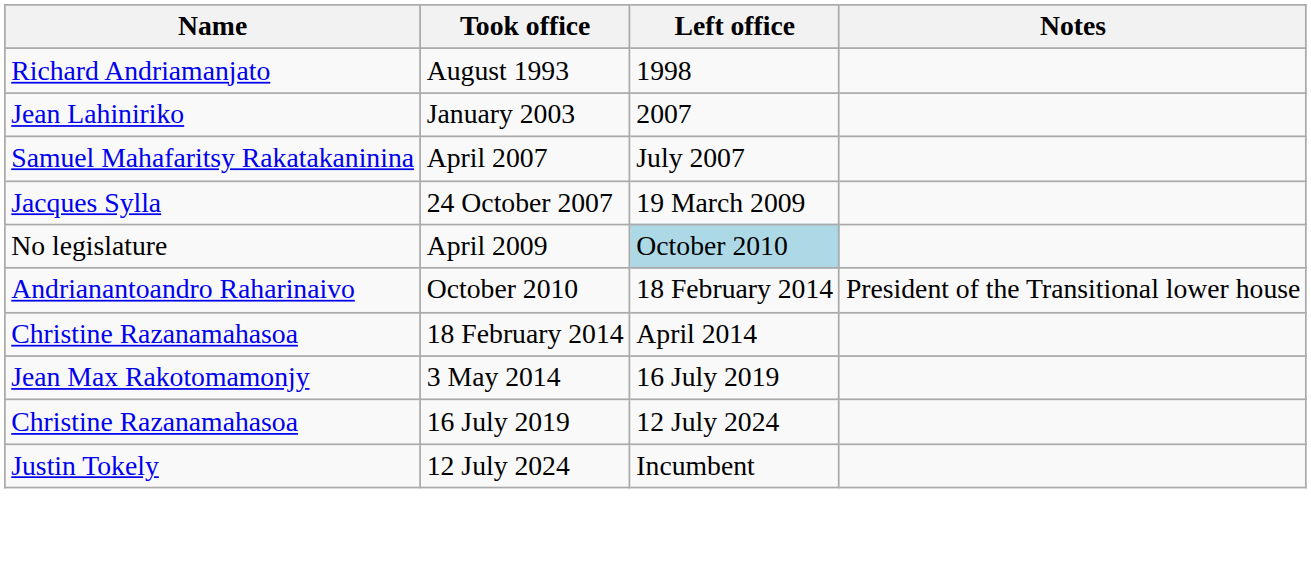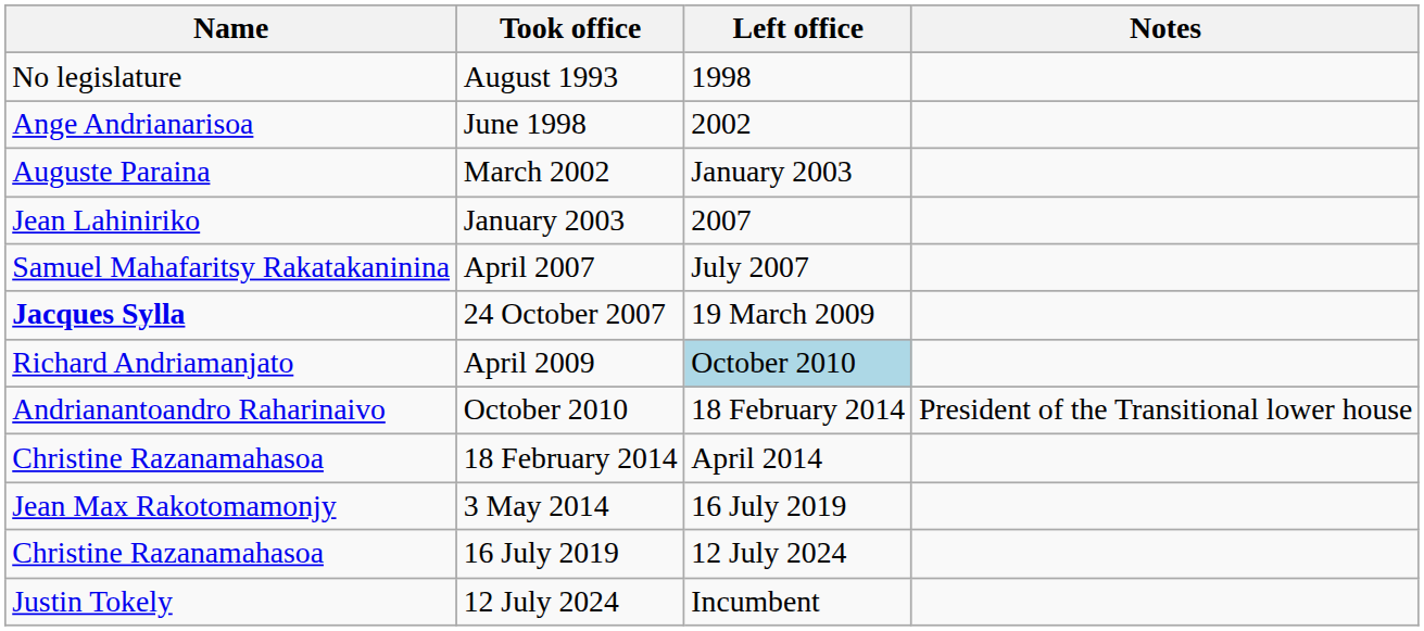August 1993 | Name: Richard Andriamanjato -> No legislature
+ row: Ange Andrianarisoa | June 1998 | 2002
+ row: Auguste Paraina | March 2002 | January 2003
24 October 2007 | Name: normal -> bold
April 2009 | Name: No legislature -> Richard Andriamanjato
